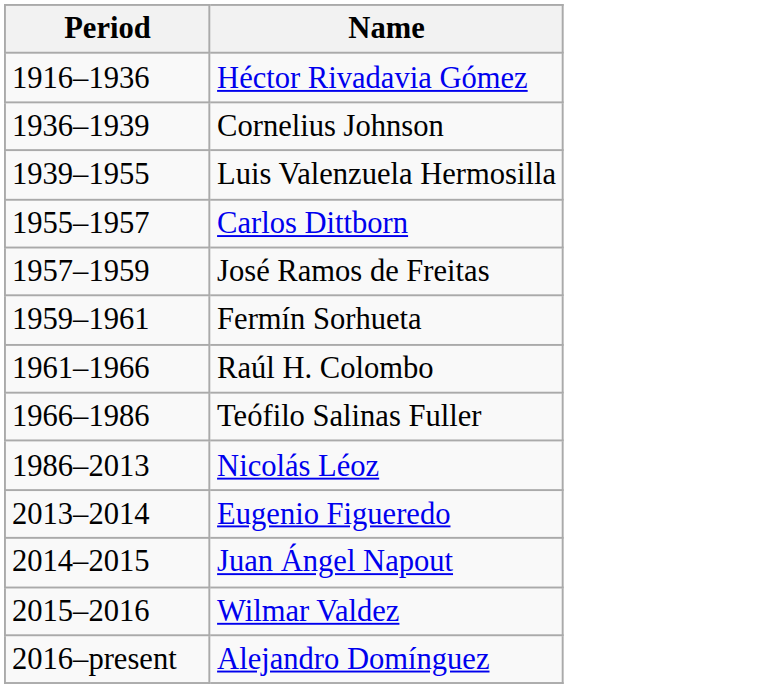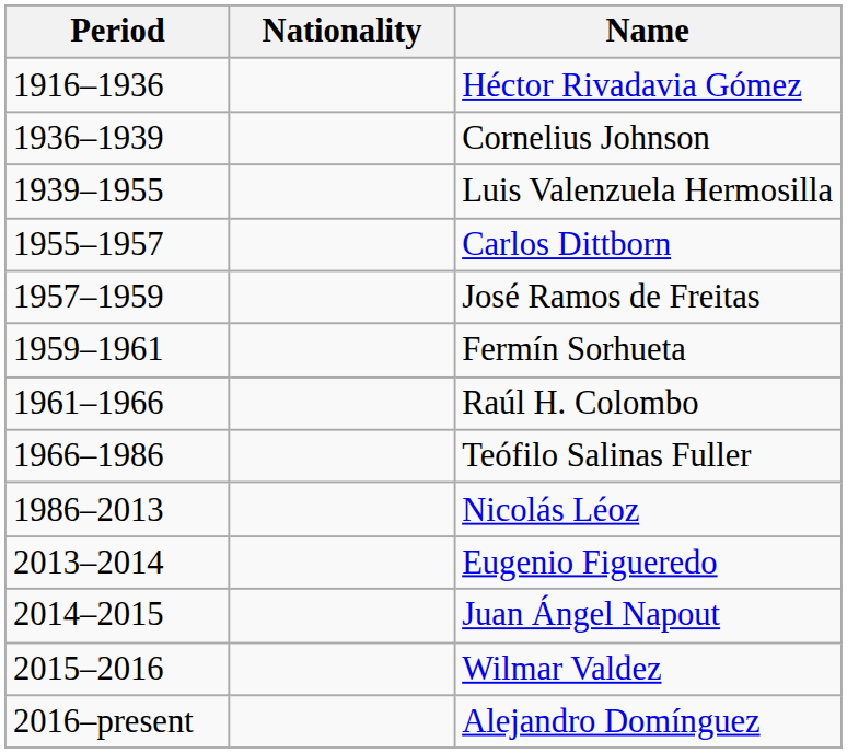+ column: Nationality
